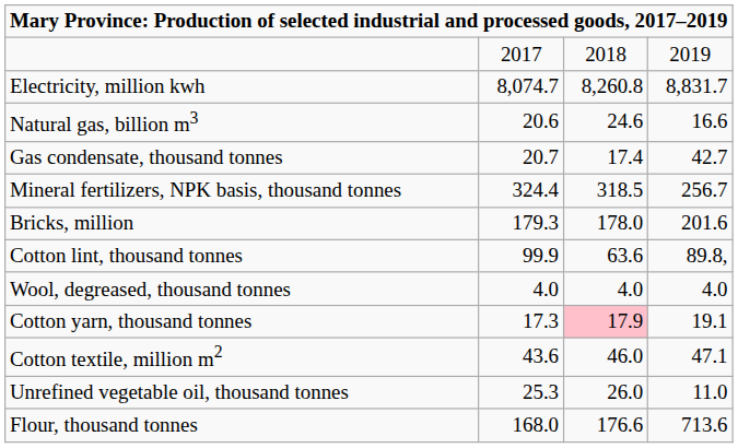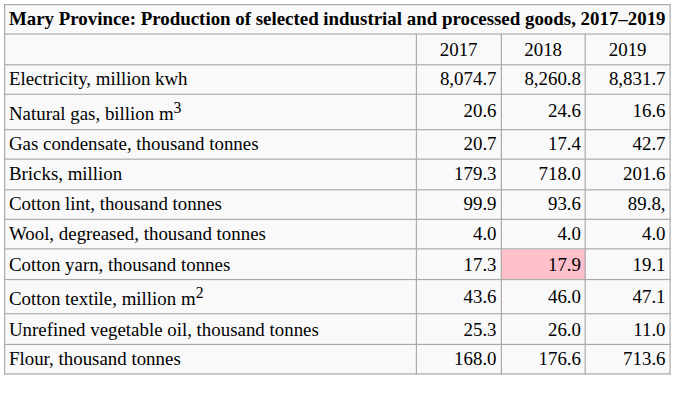- row: Mineral fertilizers, NPK basis, thousand tonnes | 324.4 | 318.5 | 256.7
Bricks, million | column 3: 178.0 -> 718.0
Cotton lint, thousand tonnes | column 3: 63.6 -> 93.6
